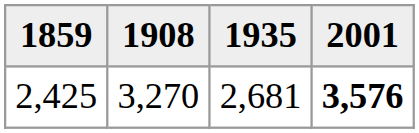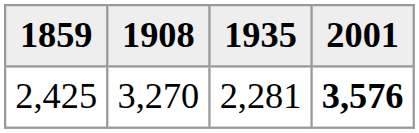2,425 | 1935: 2,681 -> 2,281
